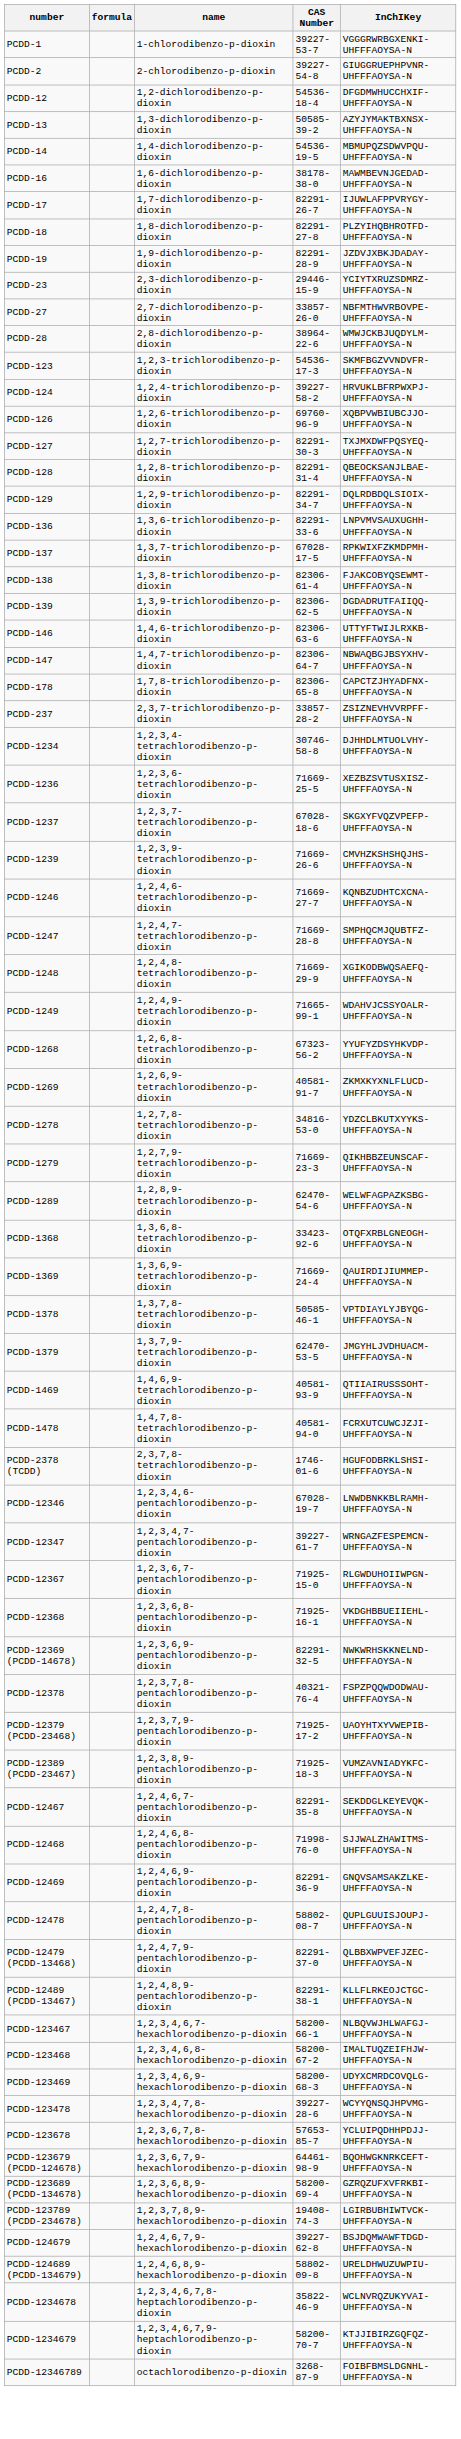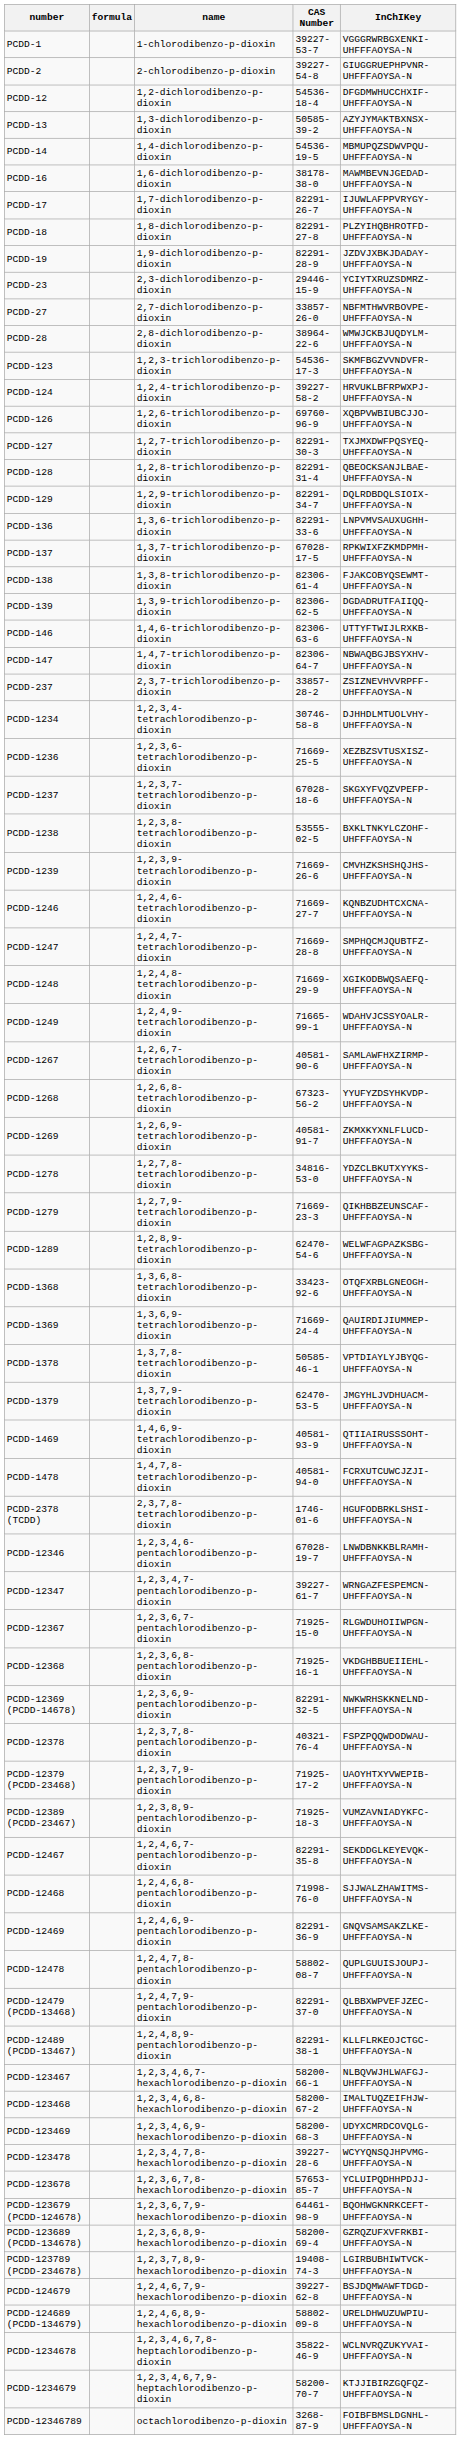- row: PCDD-178 | 1,7,8-trichlorodibenzo-p-dioxin | 82306-65-8 | CAPCTZJHYADFNX-UHFFFAOYSA-N
+ row: PCDD-1238 | 1,2,3,8-tetrachlorodibenzo-p-dioxin | 53555-02-5 | BXKLTNKYLCZOHF-UHFFFAOYSA-N
+ row: PCDD-1267 | 1,2,6,7-tetrachlorodibenzo-p-dioxin | 40581-90-6 | SAMLAWFHXZIRMP-UHFFFAOYSA-N
